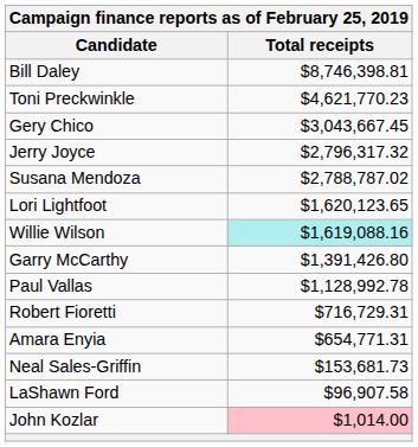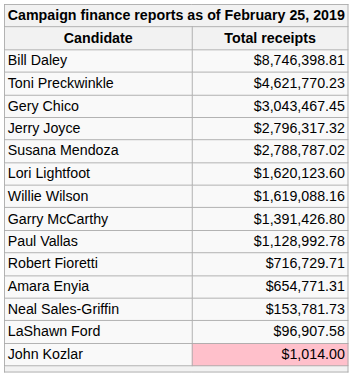Gery Chico | Total receipts: $3,043,667.45 -> $3,043,467.45
Lori Lightfoot | Total receipts: $1,620,123.65 -> $1,620,123.60
Willie Wilson | Total receipts: paleturquoise background -> no background
Robert Fioretti | Total receipts: $716,729.31 -> $716,729.71
Neal Sales-Griffin | Total receipts: $153,681.73 -> $153,781.73
